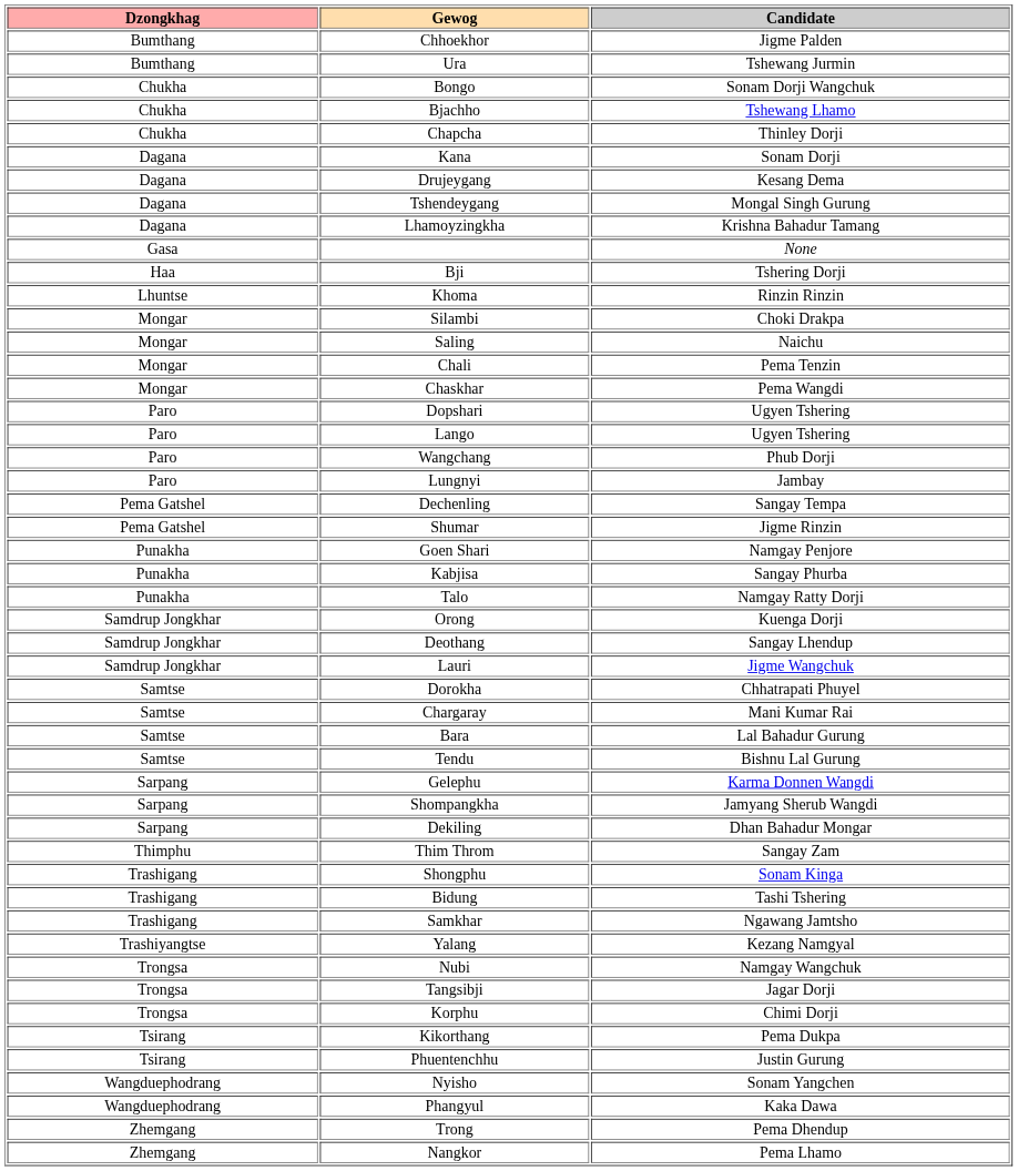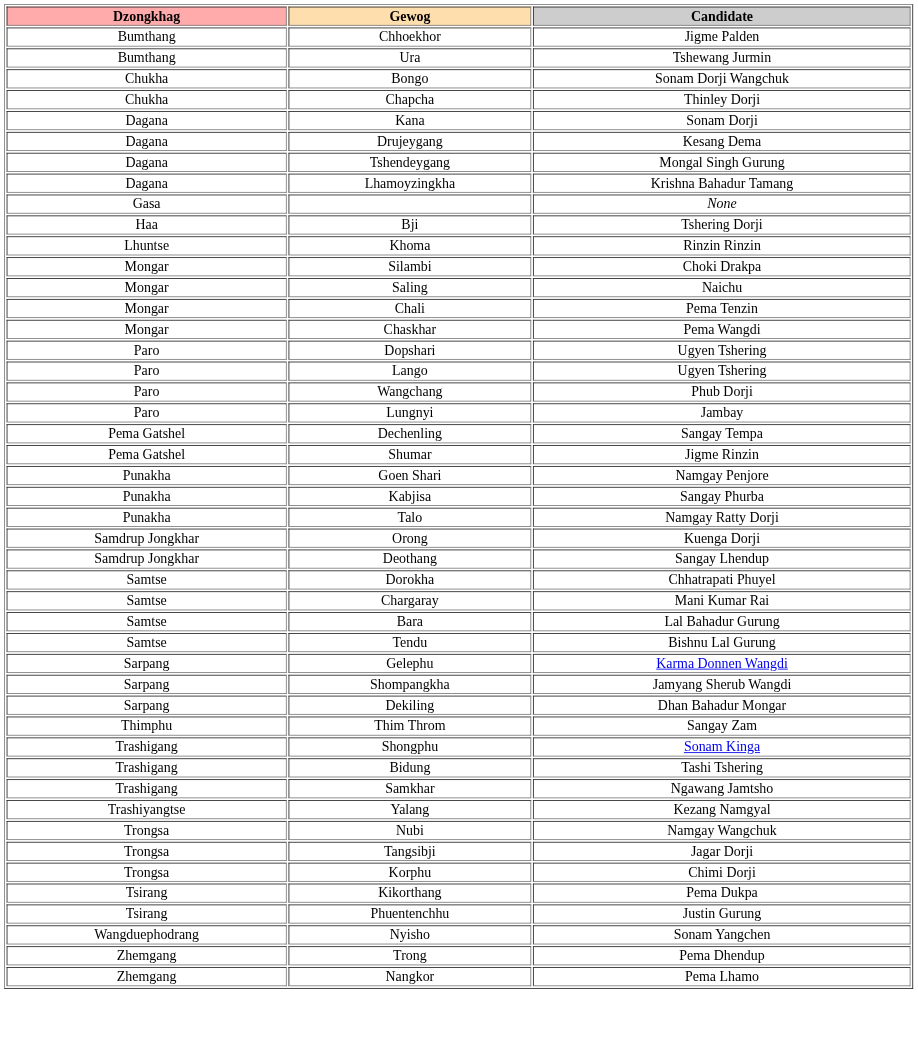- row: Chukha | Bjachho | Tshewang Lhamo
- row: Samdrup Jongkhar | Lauri | Jigme Wangchuk
- row: Wangduephodrang | Phangyul | Kaka Dawa
